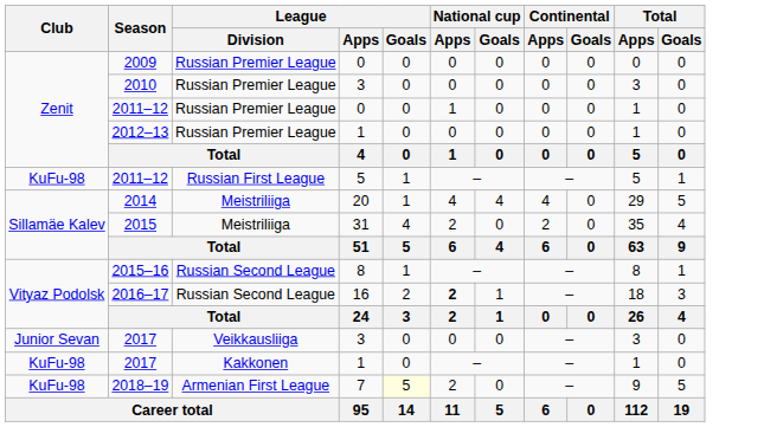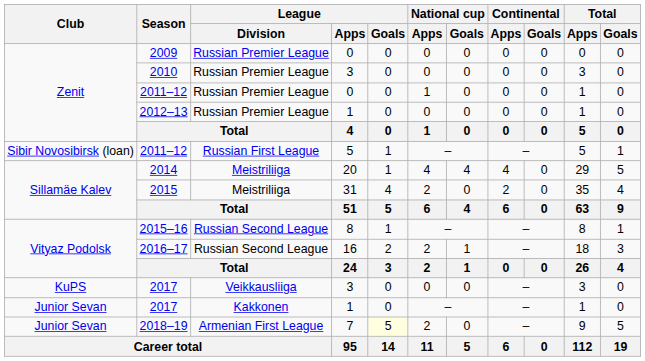2011–12 / 5 | Club: KuFu-98 -> Sibir Novosibirsk (loan)
2016–17 | National cup / Apps: bold -> normal
2017 / 3 | Club: Junior Sevan -> KuPS
2017 / 1 | Club: KuFu-98 -> Junior Sevan
2018–19 | Club: KuFu-98 -> Junior Sevan
